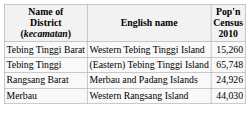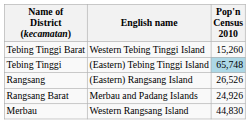Tebing Tinggi | Pop'n Census 2010: no background -> lightblue background
+ row: Rangsang | (Eastern) Rangsang Island | 26,526
Merbau | Pop'n Census 2010: 44,030 -> 44,830
